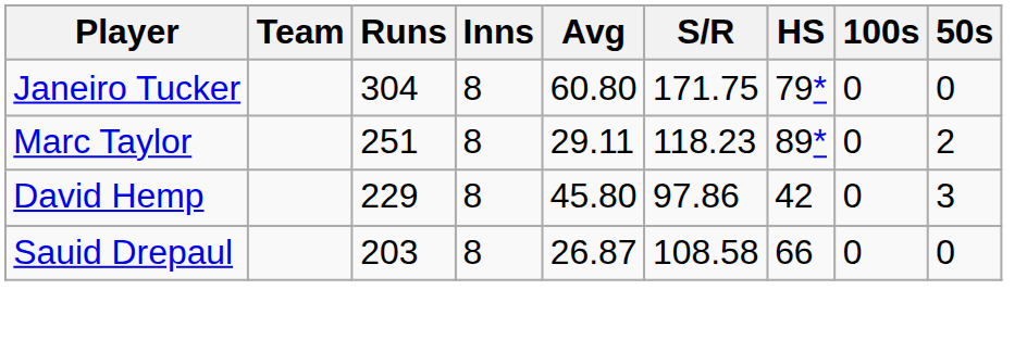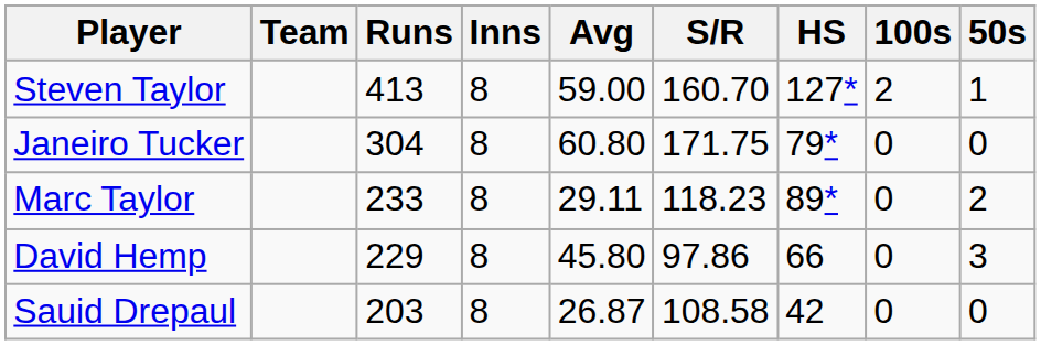+ row: Steven Taylor | 413 | 8 | 59.00 | 160.70 | 127* | 2 | 1
Marc Taylor | Runs: 251 -> 233
David Hemp | HS: 42 -> 66
Sauid Drepaul | HS: 66 -> 42
